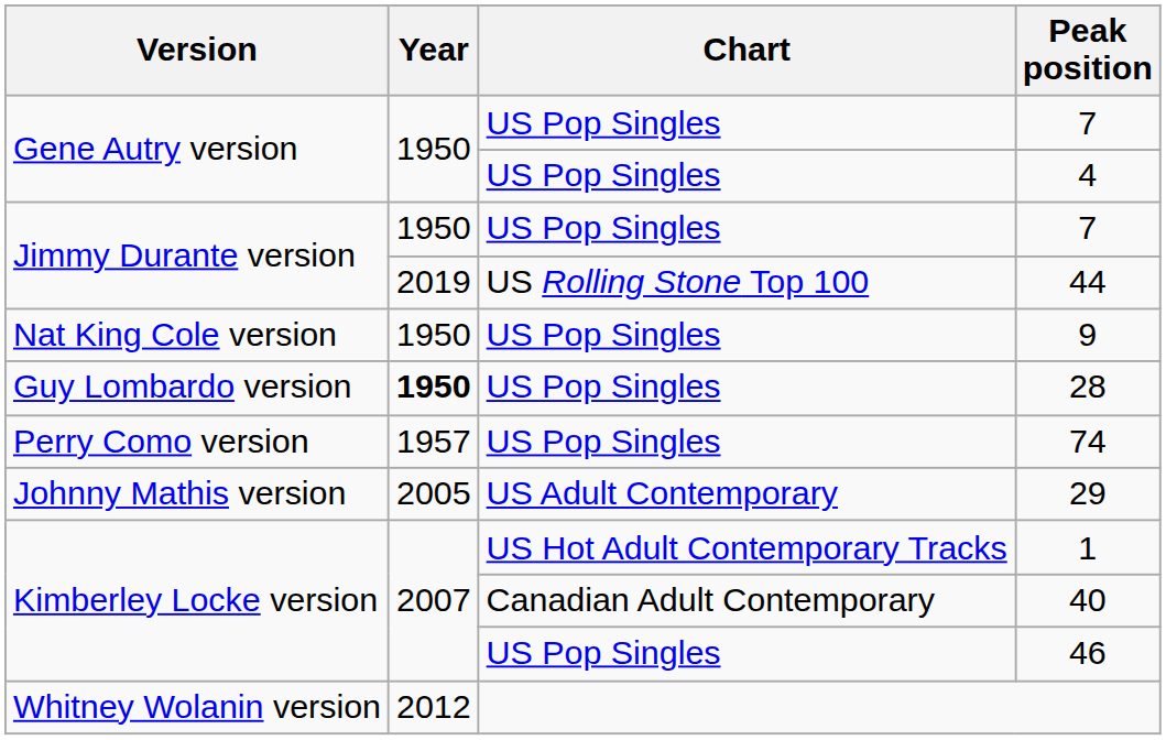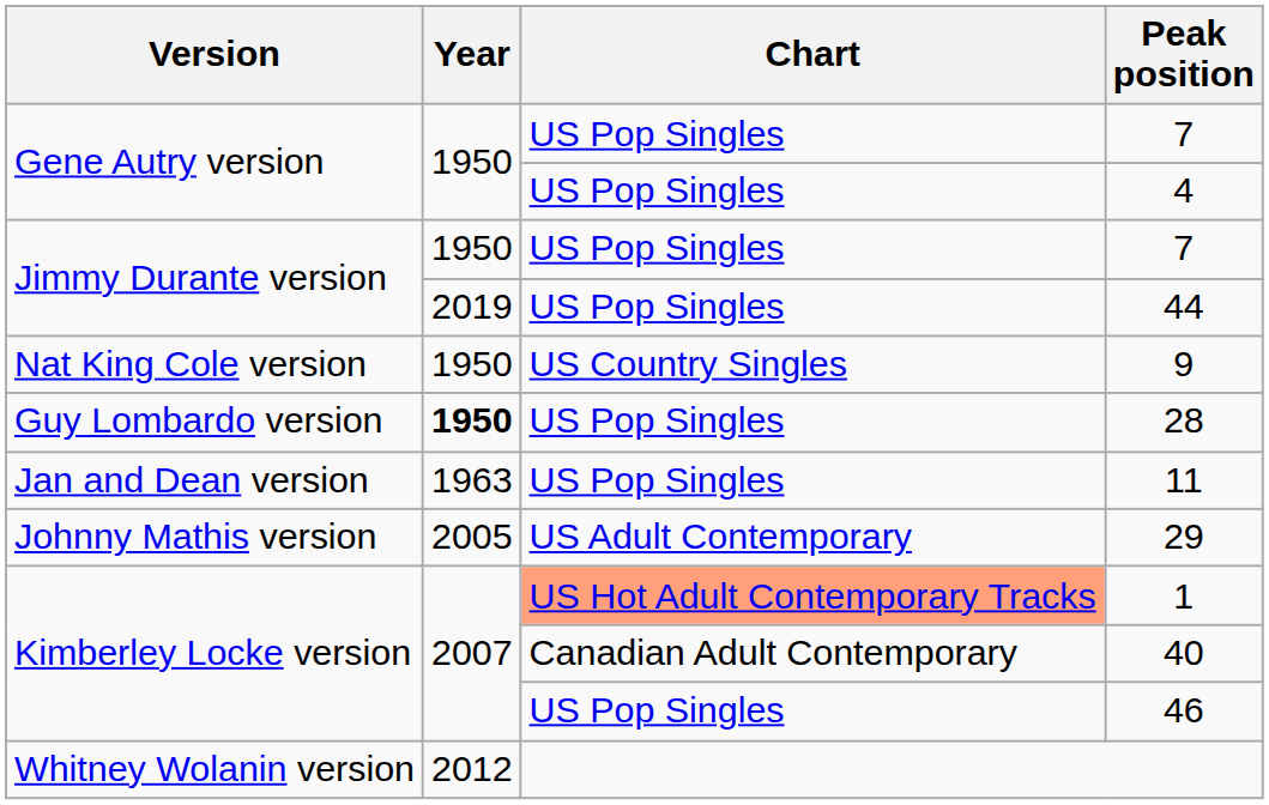44 | Chart: US Rolling Stone Top 100 -> US Pop Singles
9 | Chart: US Pop Singles -> US Country Singles
- row: Perry Como version | 1957 | US Pop Singles | 74
+ row: Jan and Dean version | 1963 | US Pop Singles | 11
1 | Chart: no background -> lightsalmon background
